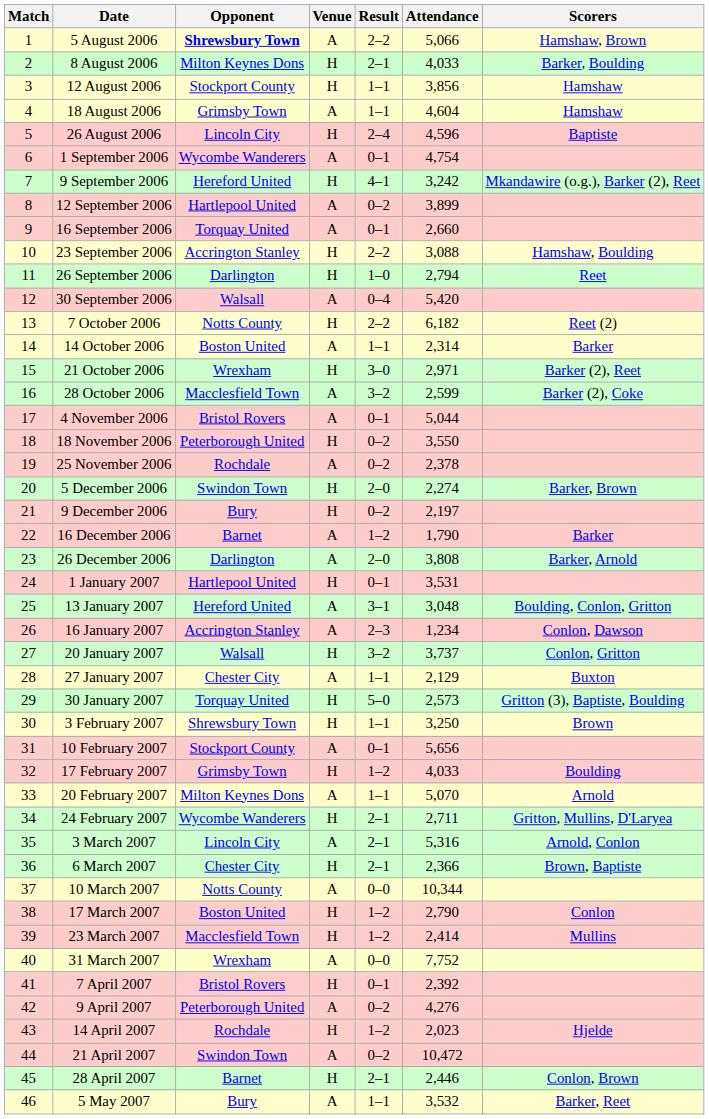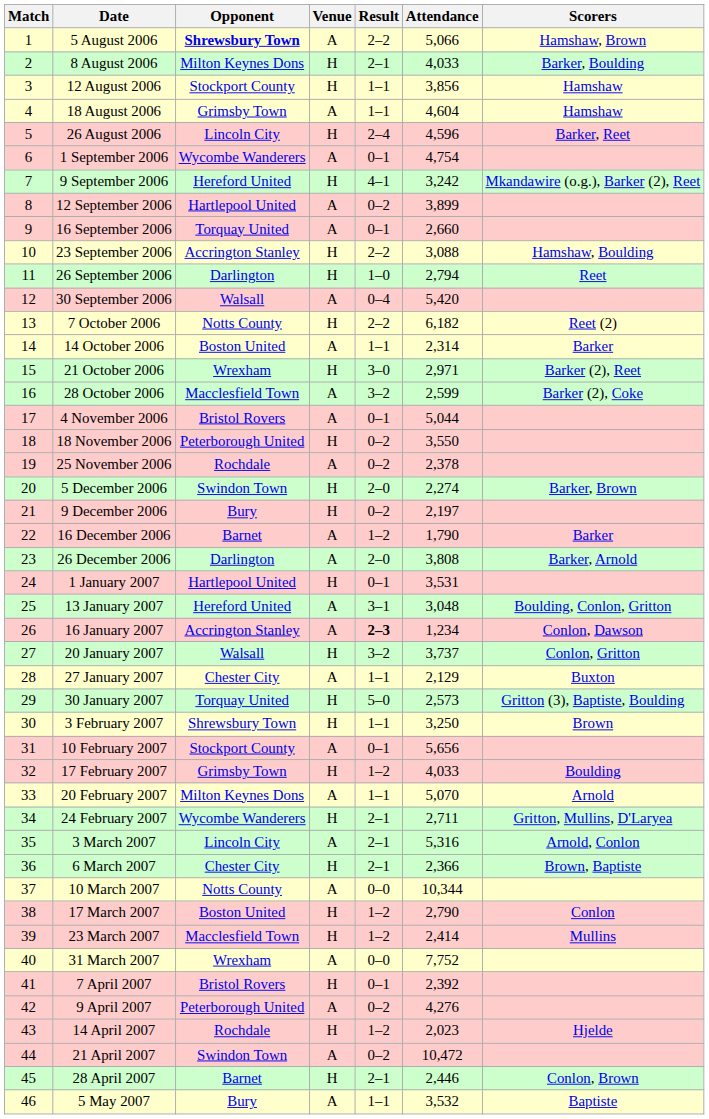26 August 2006 | Scorers: Baptiste -> Barker, Reet
16 January 2007 | Result: normal -> bold
5 May 2007 | Scorers: Barker, Reet -> Baptiste
